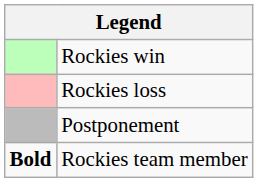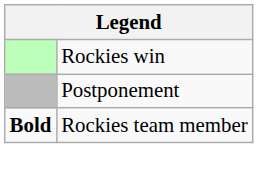- row: Rockies loss
